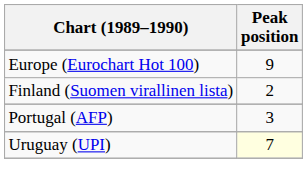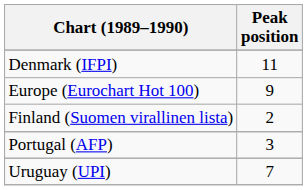+ row: Denmark (IFPI) | 11
Uruguay (UPI) | Peak position: lightyellow background -> no background
